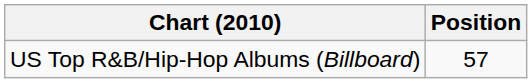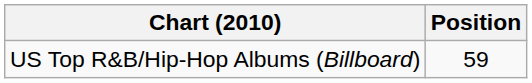US Top R&B/Hip-Hop Albums (Billboard) | Position: 57 -> 59
